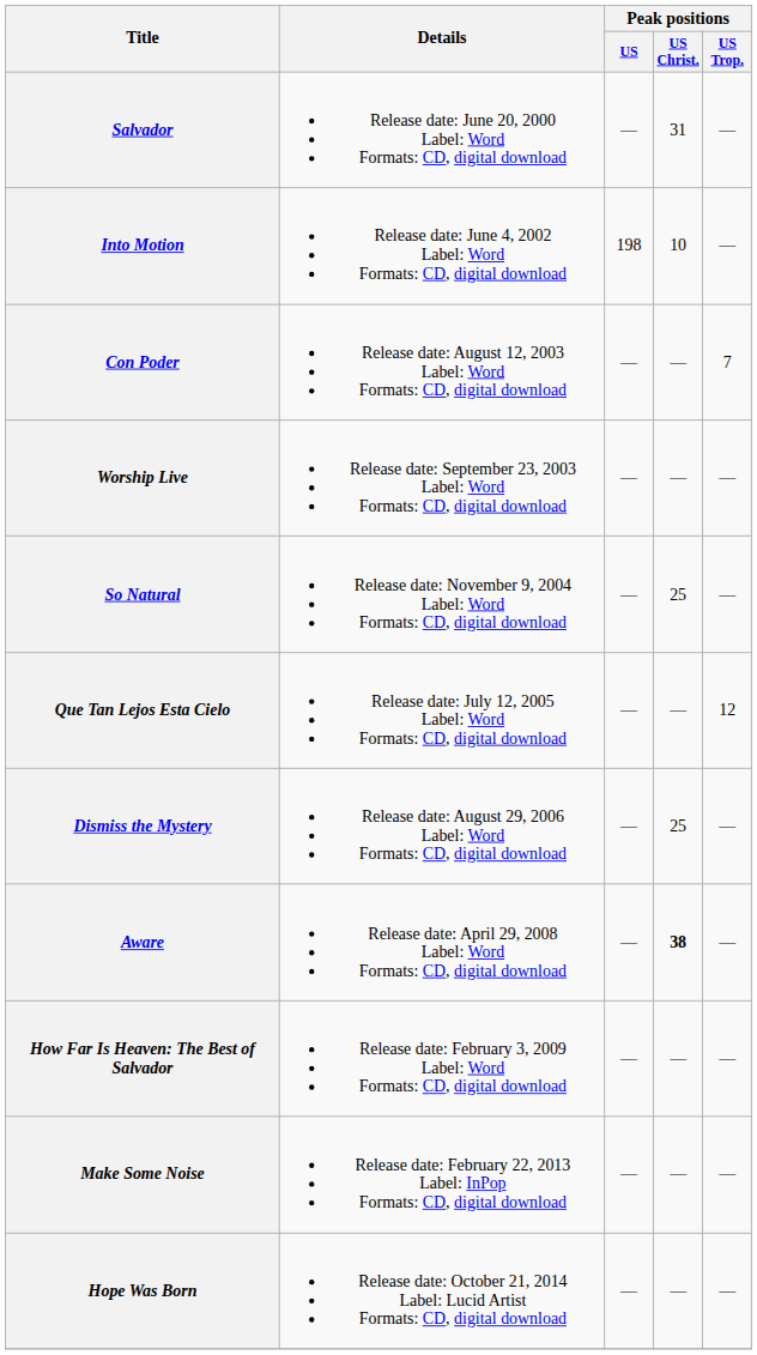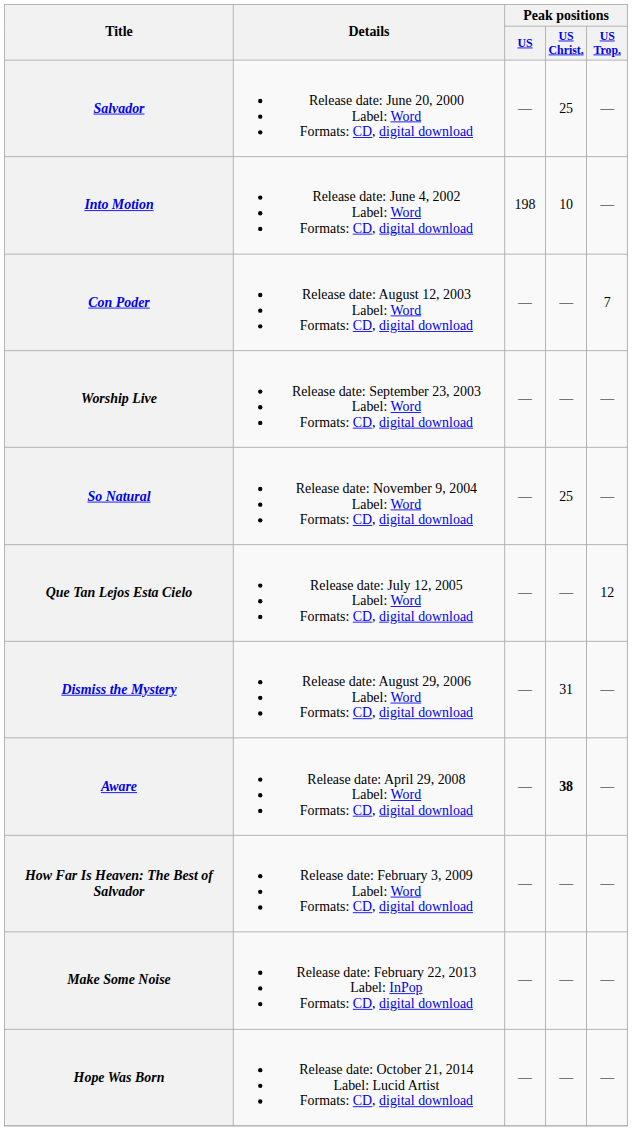Salvador | Peak positions / US Christ.: 31 -> 25
Dismiss the Mystery | Peak positions / US Christ.: 25 -> 31
